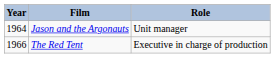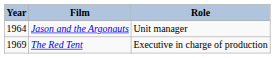The Red Tent | Year: 1966 -> 1969
